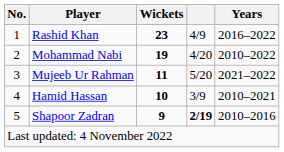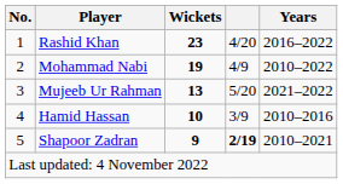Rashid Khan | column 4: 4/9 -> 4/20
Mohammad Nabi | column 4: 4/20 -> 4/9
Mujeeb Ur Rahman | Wickets: 11 -> 13
Hamid Hassan | Years: 2010–2021 -> 2010–2016
Shapoor Zadran | Years: 2010–2016 -> 2010–2021
